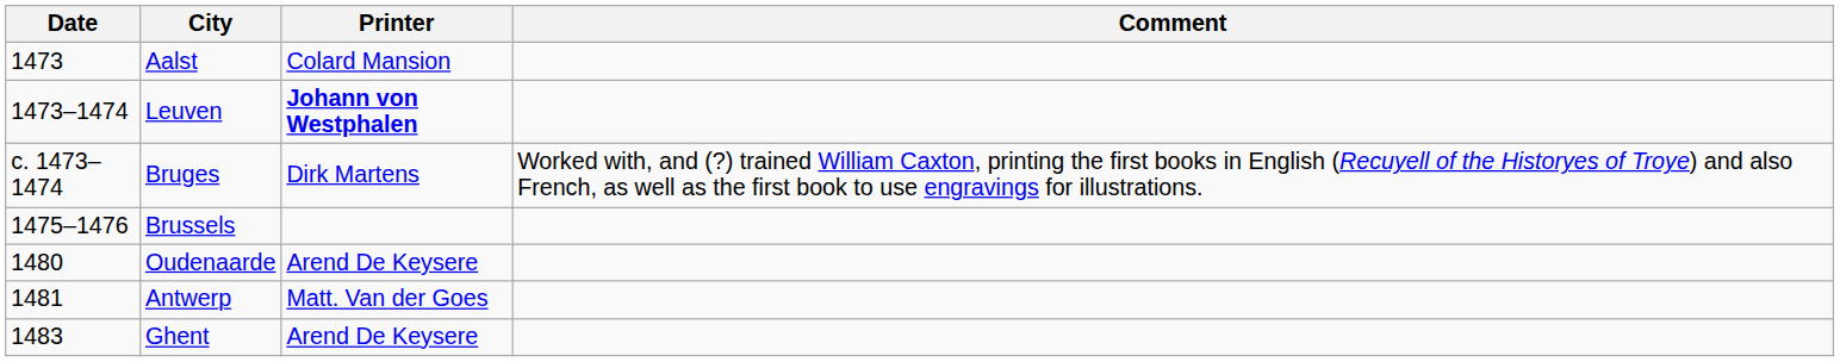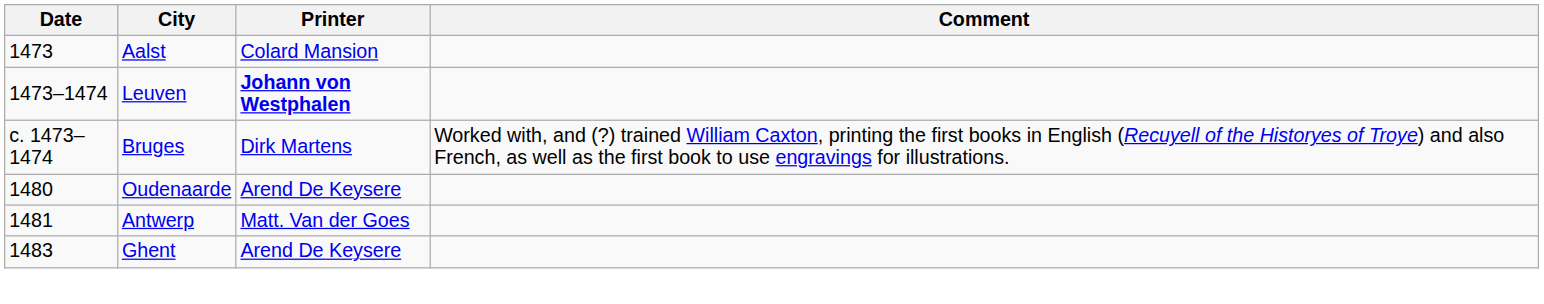- row: 1475–1476 | Brussels
